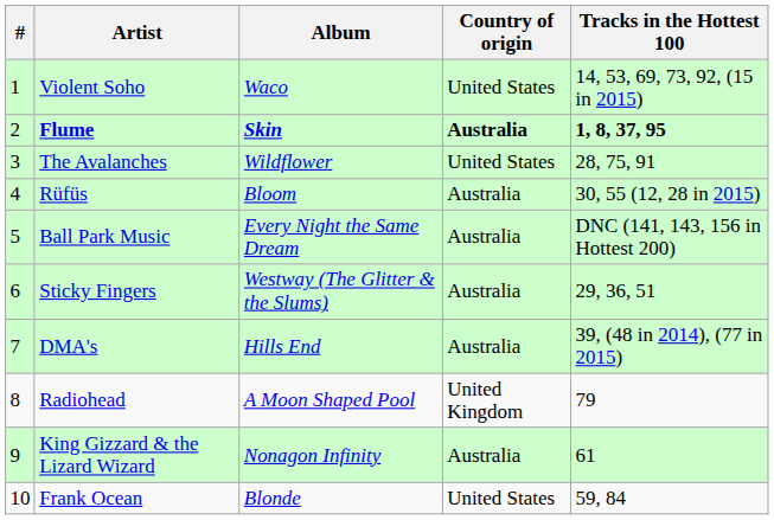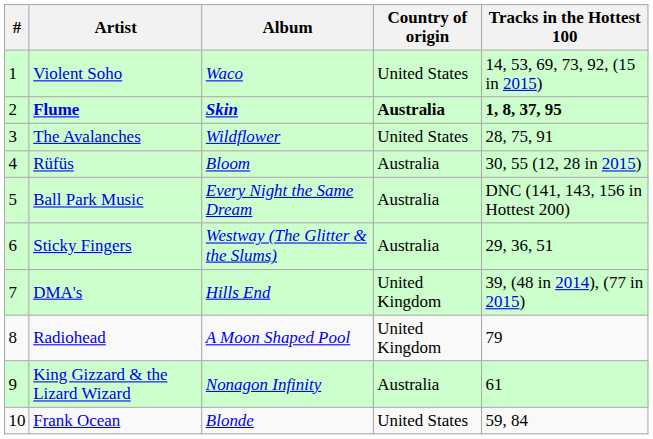DMA's | Country of origin: Australia -> United Kingdom
